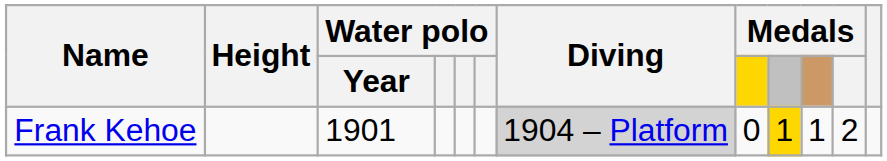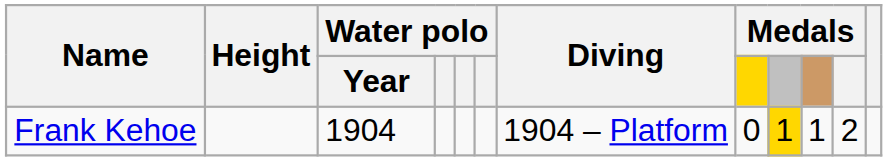Frank Kehoe | Water polo / Year: 1901 -> 1904
Frank Kehoe | Diving: lightgrey background -> no background
